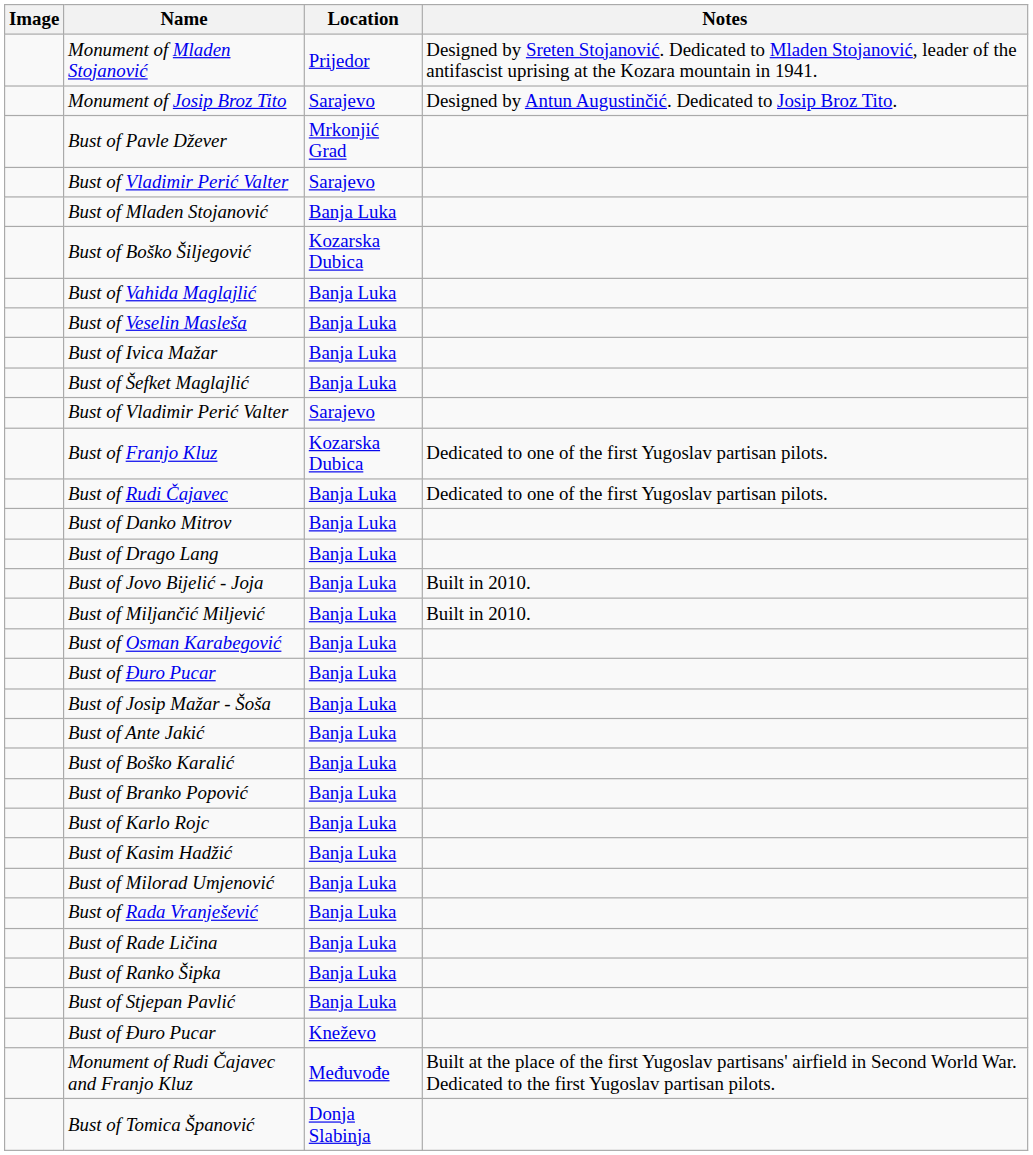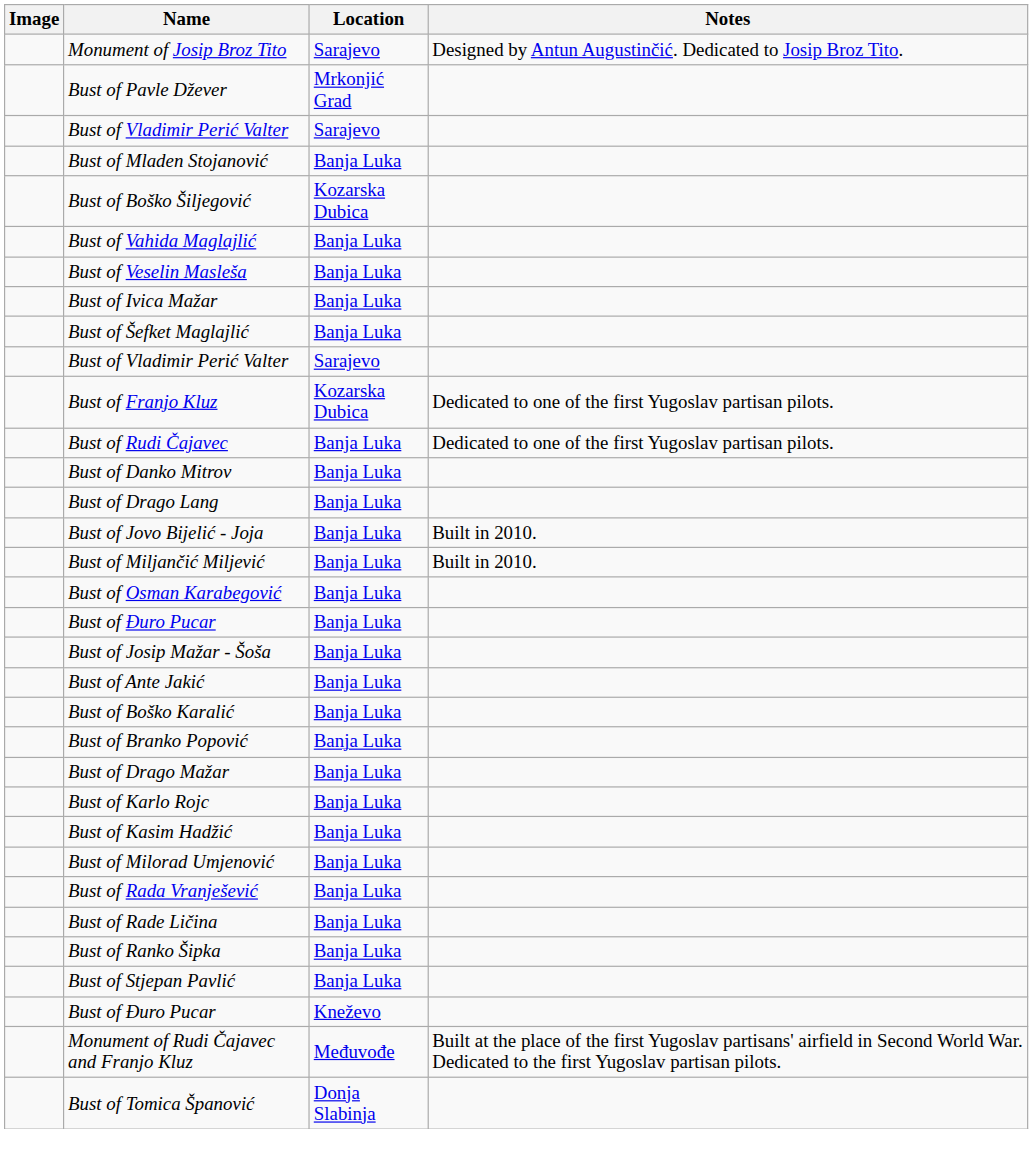- row: Monument of Mladen Stojanović | Prijedor | Designed by Sreten Stojanović. Dedicated to Mladen Stojanović, leader of the antifascist uprising at the Kozara mountain in 1941.
+ row: Bust of Drago Mažar | Banja Luka
